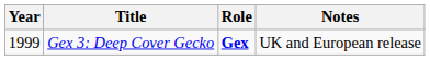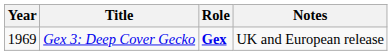Gex 3: Deep Cover Gecko | Year: 1999 -> 1969
